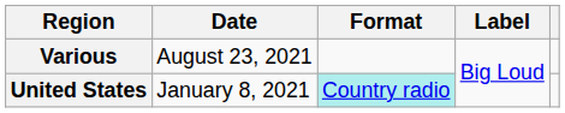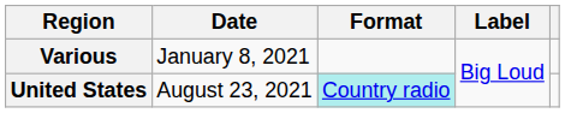Various | Date: August 23, 2021 -> January 8, 2021
United States | Date: January 8, 2021 -> August 23, 2021
